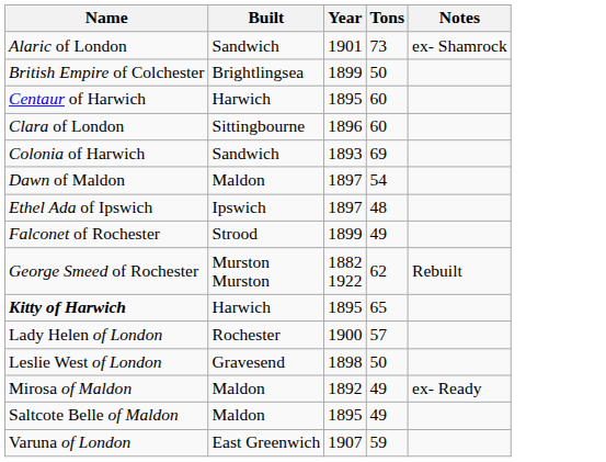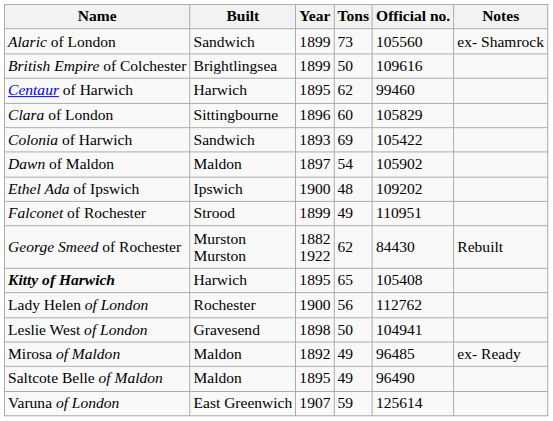+ column: Official no. | 105560 | 109616 | 99460 | 105829 | 105422 | 105902 | 109202 | 110951 | 84430 | 105408 | 112762 | 104941 | 96485 | 96490 | 125614
Alaric of London | Year: 1901 -> 1899
Centaur of Harwich | Tons: 60 -> 62
Ethel Ada of Ipswich | Year: 1897 -> 1900
Lady Helen of London | Tons: 57 -> 56
